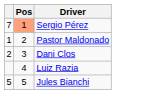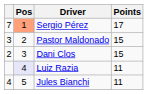+ column: Points | 17 | 15 | 15 | 11 | 11
Pastor Maldonado | column 1: 1 -> 3
Luiz Razia | Pos: no background -> lavender background
Jules Bianchi | column 1: 5 -> 4
